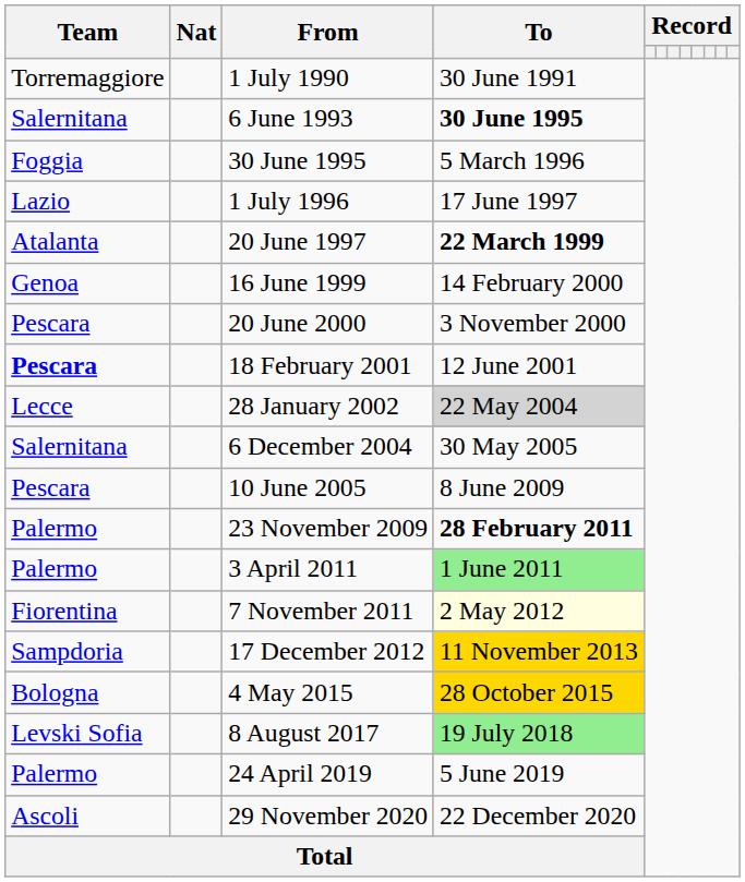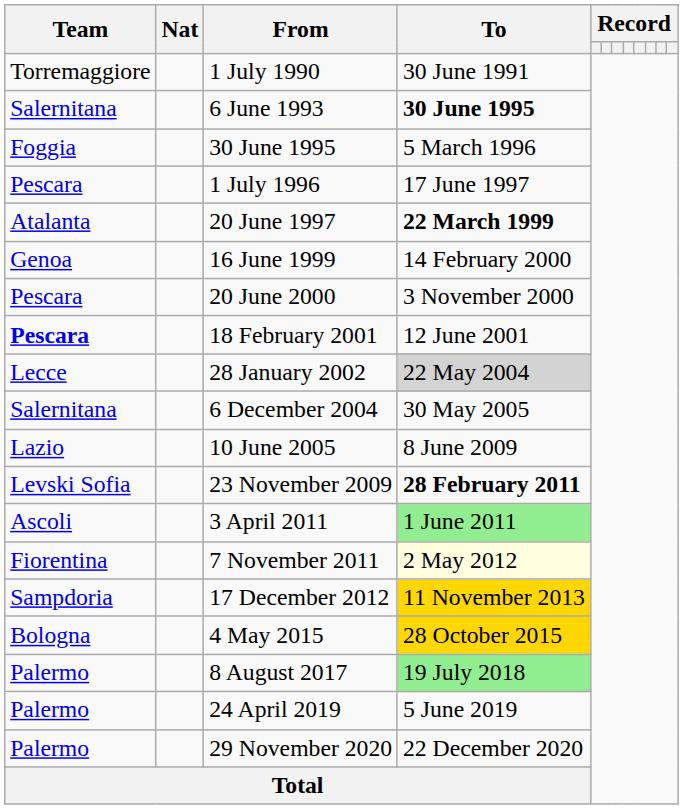1 July 1996 | Team: Lazio -> Pescara
10 June 2005 | Team: Pescara -> Lazio
23 November 2009 | Team: Palermo -> Levski Sofia
3 April 2011 | Team: Palermo -> Ascoli
8 August 2017 | Team: Levski Sofia -> Palermo
29 November 2020 | Team: Ascoli -> Palermo
